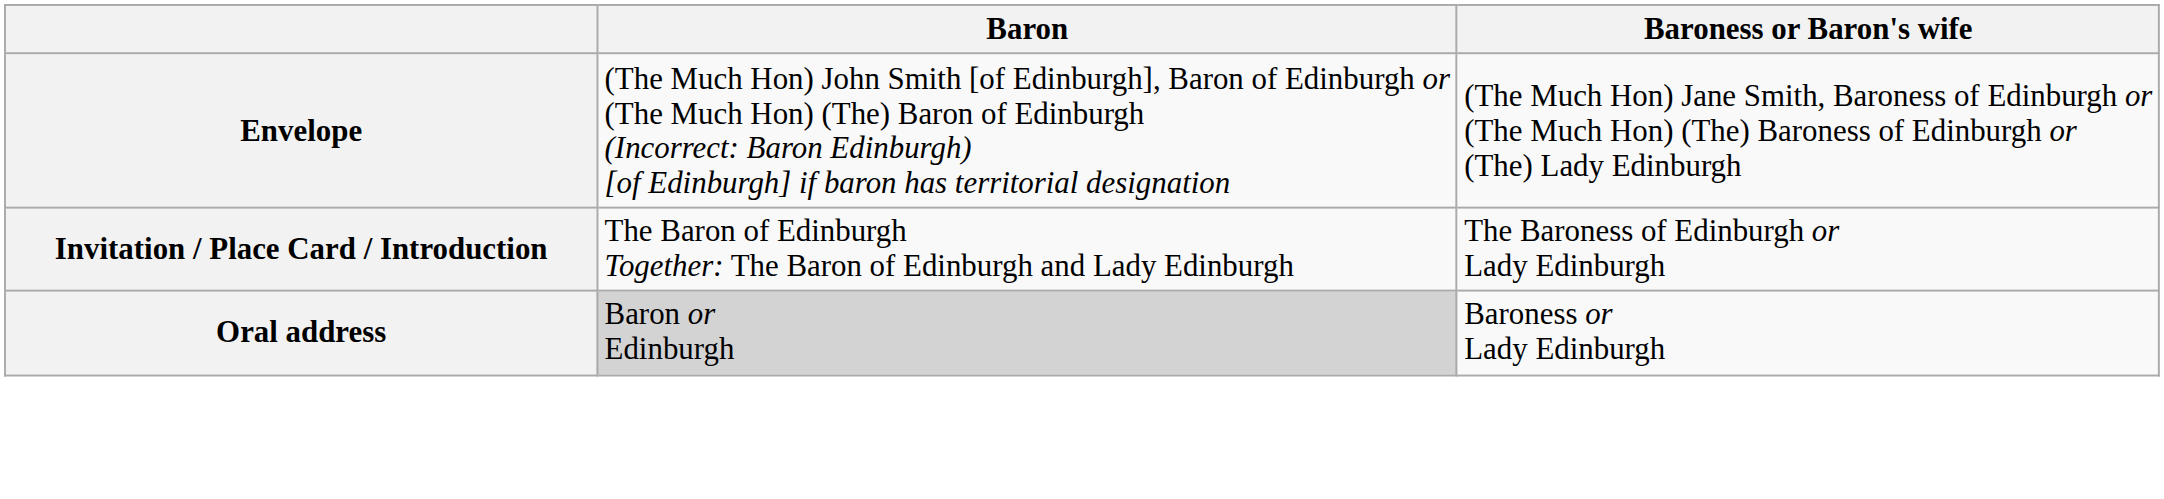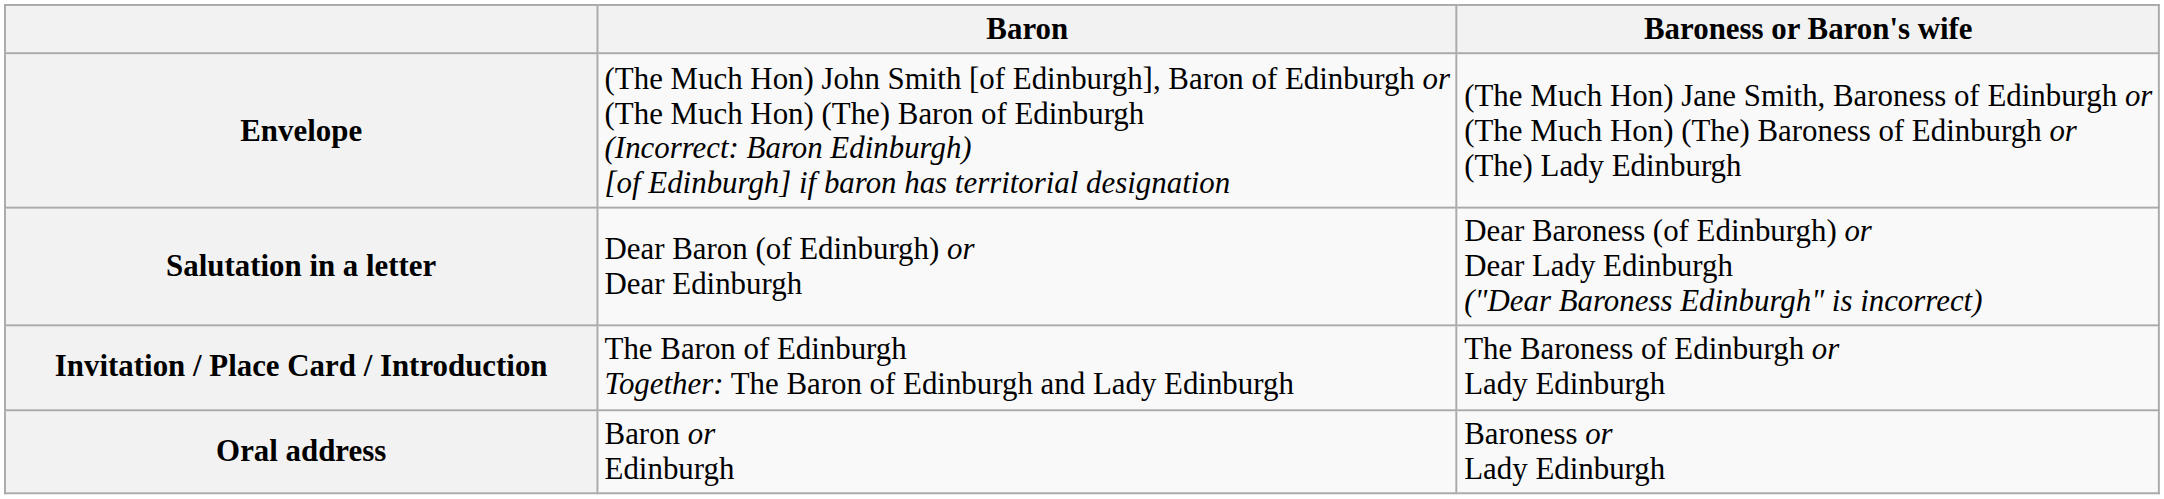+ row: Salutation in a letter | Dear Baron (of Edinburgh) or Dear Edinburgh | Dear Baroness (of Edinburgh) or Dear Lady Edinburgh ("Dear Baroness Edinburgh" is incorrect)
Oral address | Baron: lightgrey background -> no background
